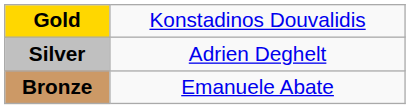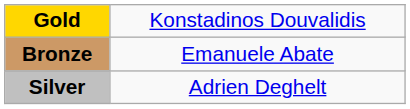rows swapped: Silver <-> Bronze
